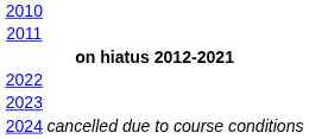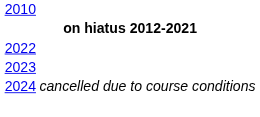- row: 2011
